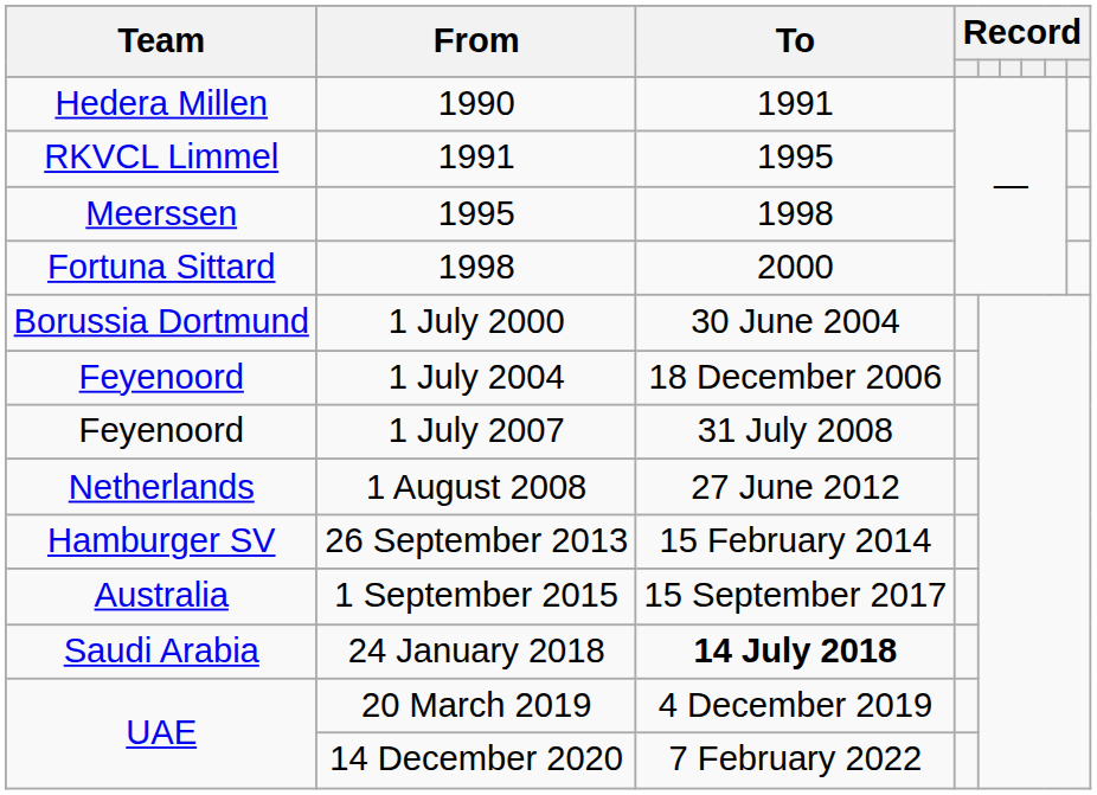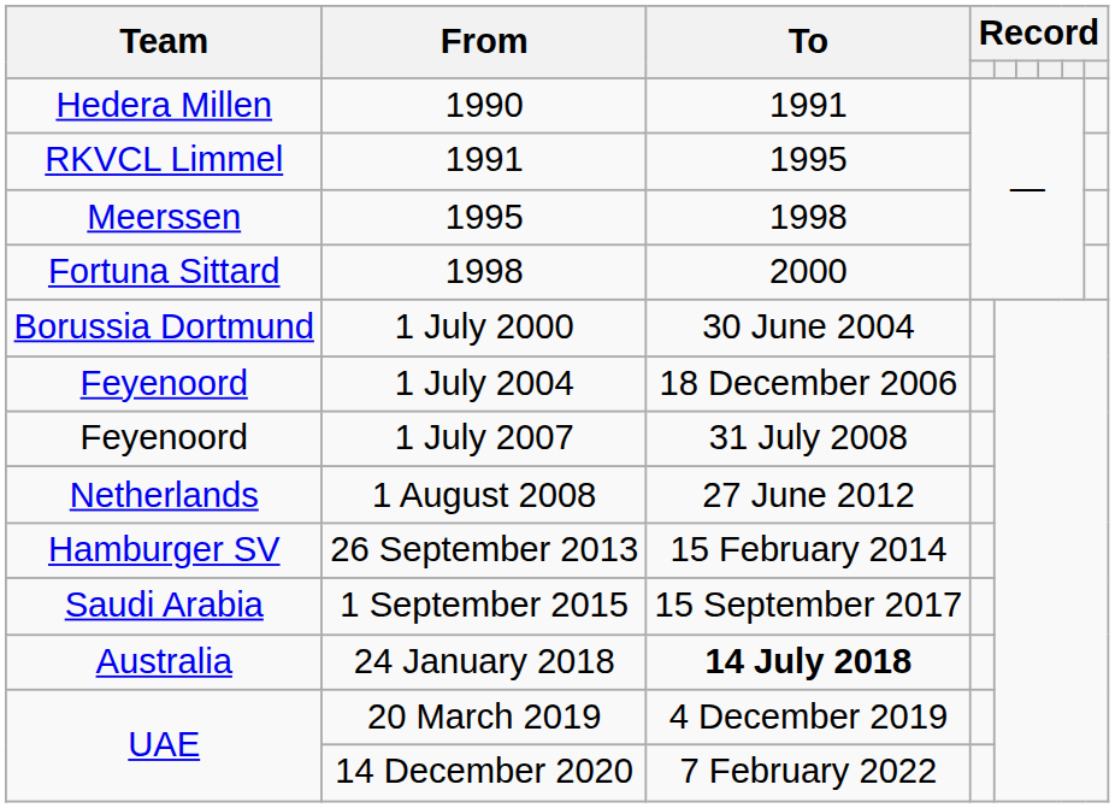1 September 2015 | Team: Australia -> Saudi Arabia
24 January 2018 | Team: Saudi Arabia -> Australia
